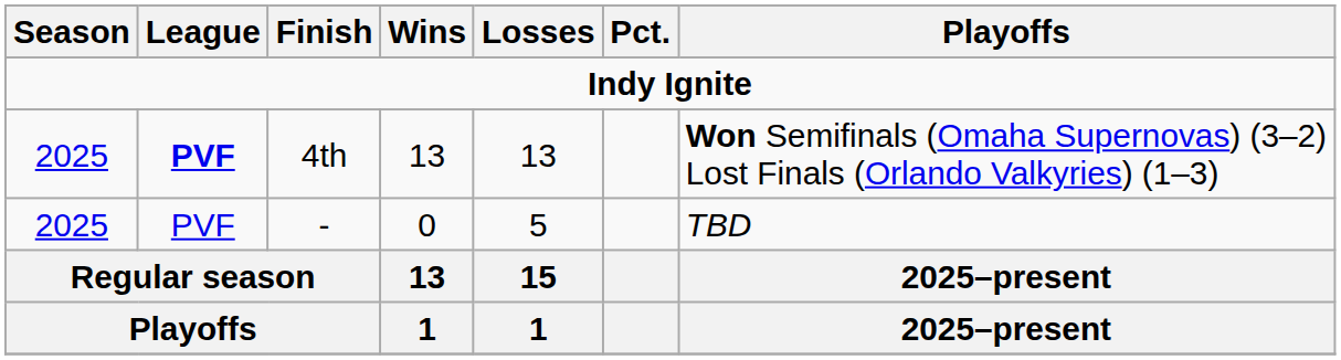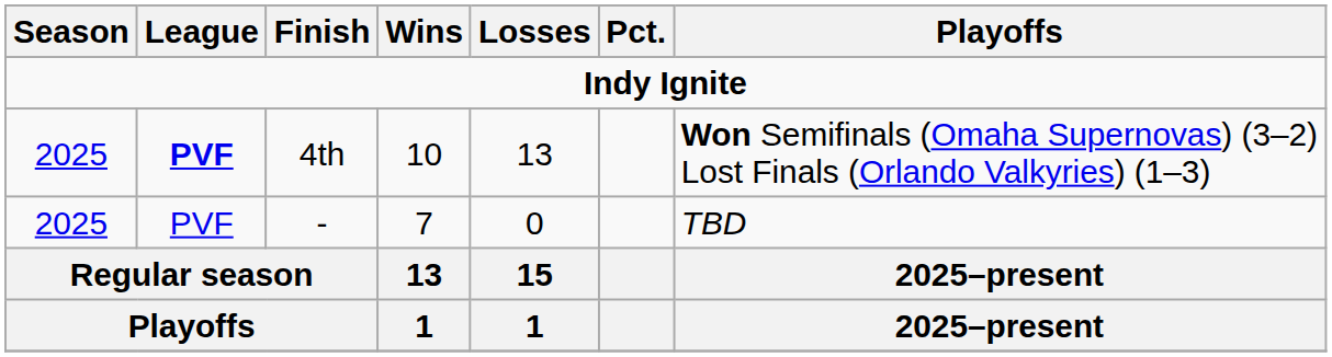4th | Wins: 13 -> 10
- | Wins: 0 -> 7
- | Losses: 5 -> 0
